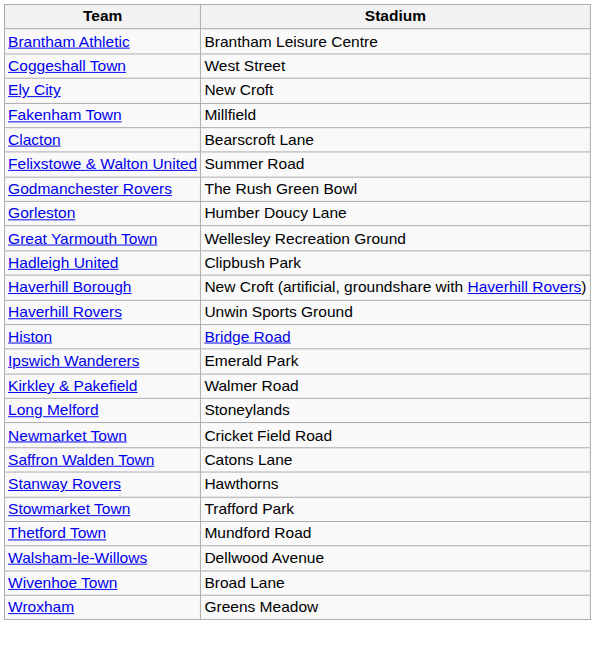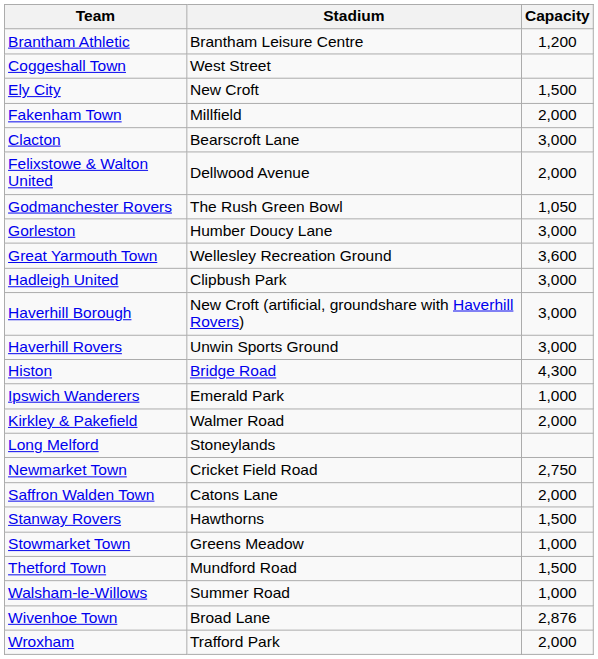+ column: Capacity | 1,200 | 1,500 | 2,000 | 3,000 | 2,000 | 1,050 | 3,000 | 3,600 | 3,000 | 3,000 | 3,000 | 4,300 | 1,000 | 2,000 | 2,750 | 2,000 | 1,500 | 1,000 | 1,500 | 1,000 | 2,876 | 2,000
Felixstowe & Walton United | Stadium: Summer Road -> Dellwood Avenue
Stowmarket Town | Stadium: Trafford Park -> Greens Meadow
Walsham-le-Willows | Stadium: Dellwood Avenue -> Summer Road
Wroxham | Stadium: Greens Meadow -> Trafford Park
